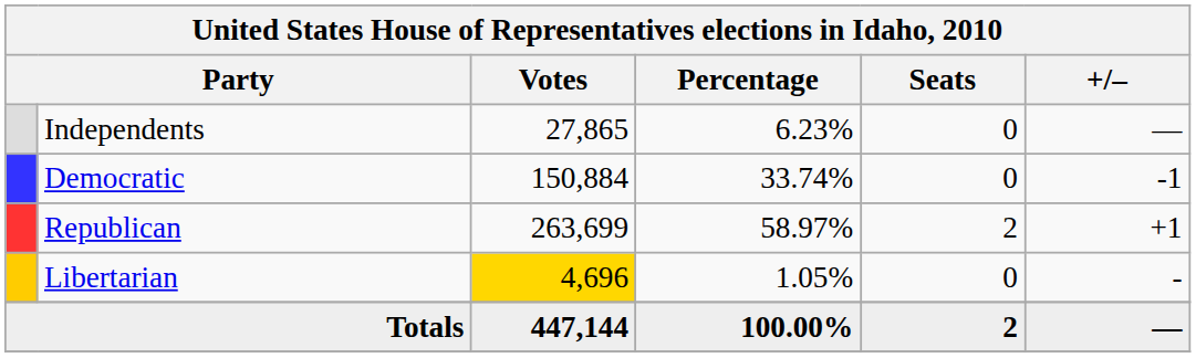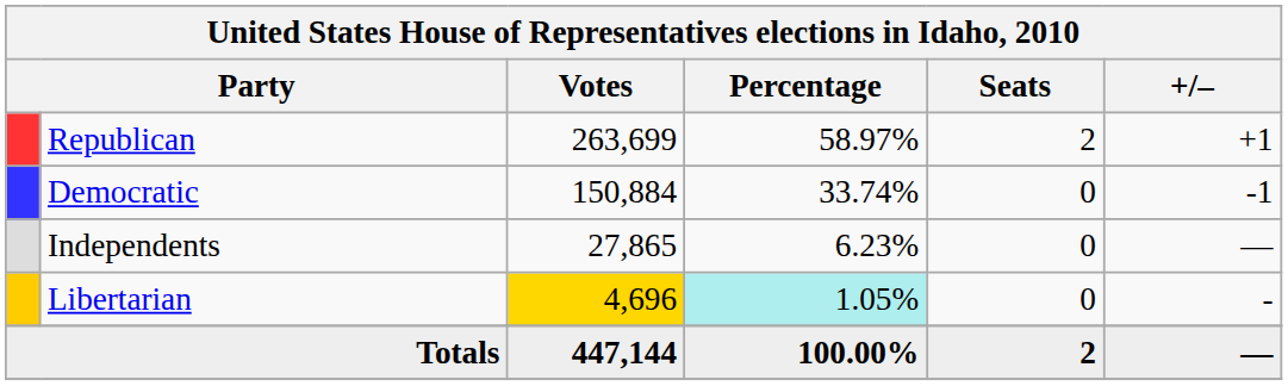rows swapped: Republican <-> Independents
Libertarian | Percentage: no background -> paleturquoise background
